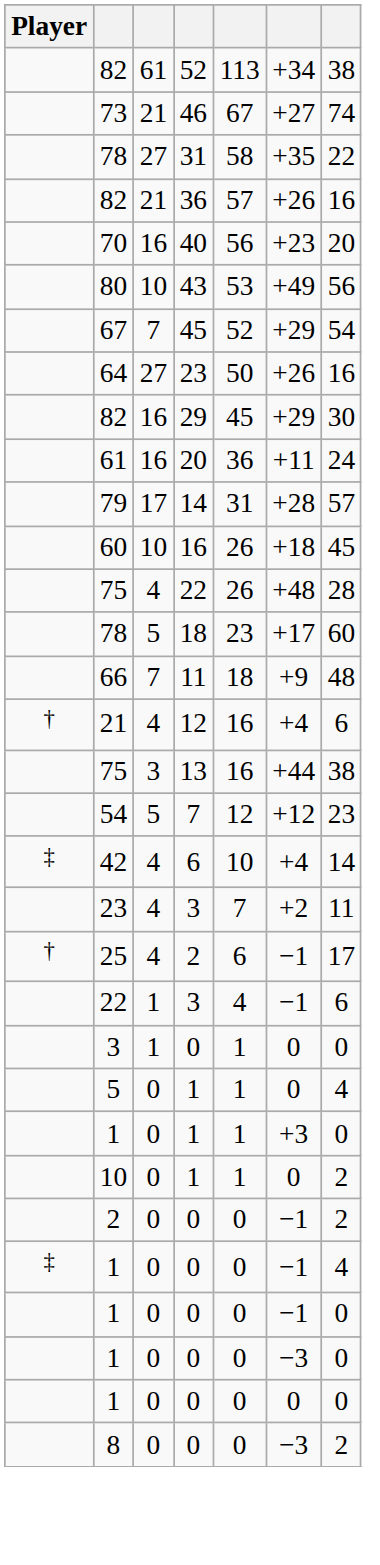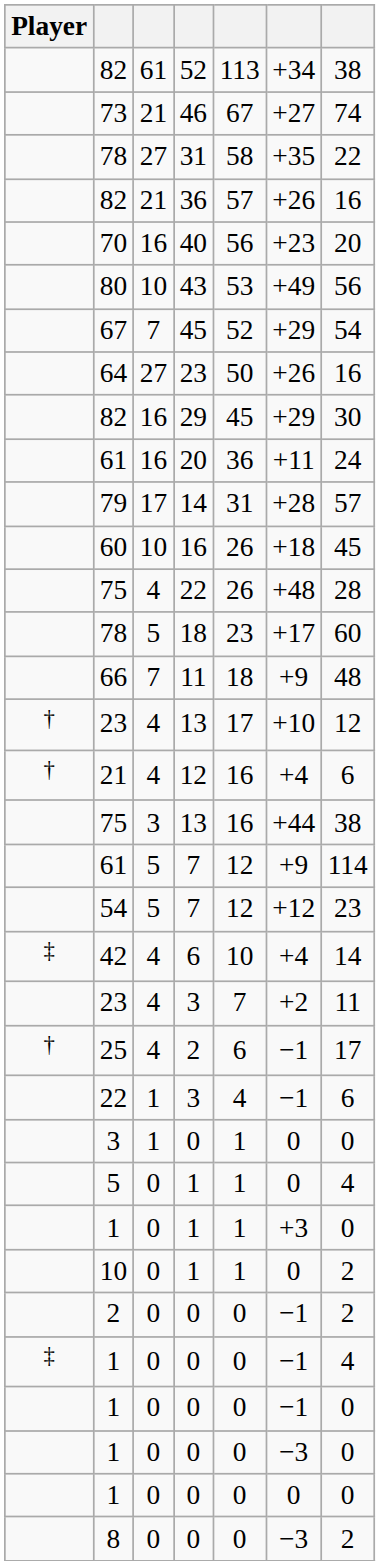+ row: † | 23 | 4 | 13 | 17 | +10 | 12
+ row: 61 | 5 | 7 | 12 | +9 | 114
